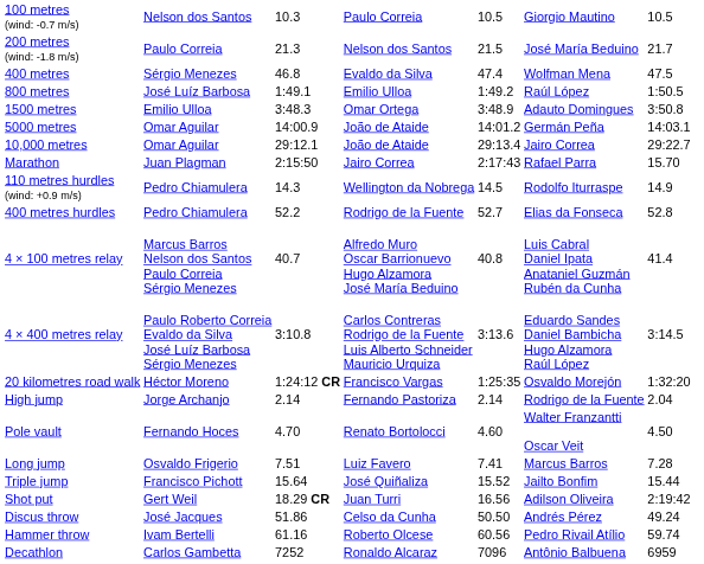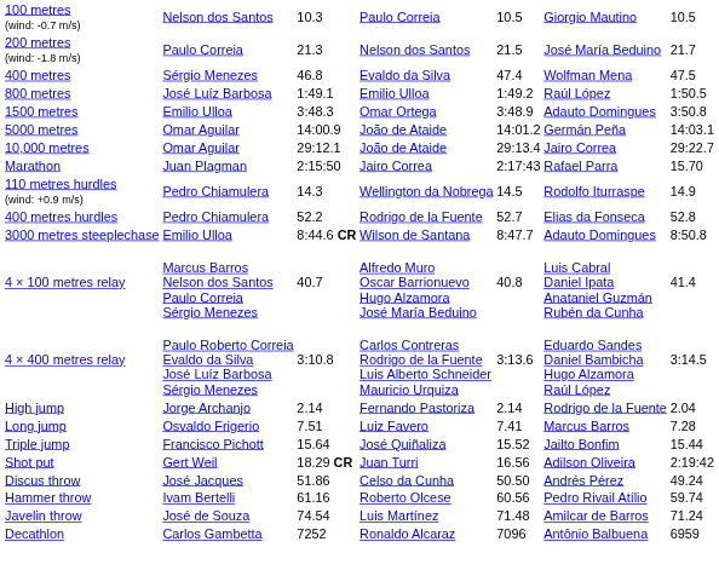+ row: 3000 metres steeplechase | Emilio Ulloa | 8:44.6 CR | Wilson de Santana | 8:47.7 | Adauto Domingues | 8:50.8
- row: 20 kilometres road walk | Héctor Moreno | 1:24:12 CR | Francisco Vargas | 1:25:35 | Osvaldo Morejón | 1:32:20
- row: Pole vault | Fernando Hoces | 4.70 | Renato Bortolocci | 4.60 | Walter Franzantti Oscar Veit | 4.50
+ row: Javelin throw | José de Souza | 74.54 | Luis Martínez | 71.48 | Amilcar de Barros | 71.24
